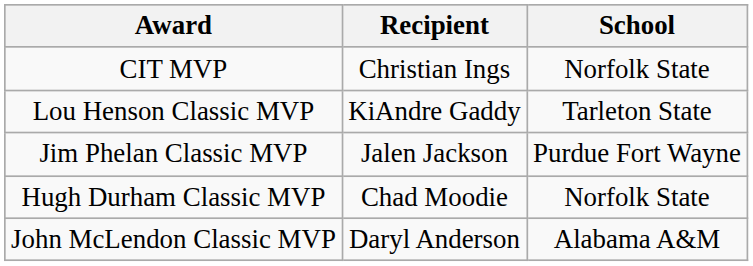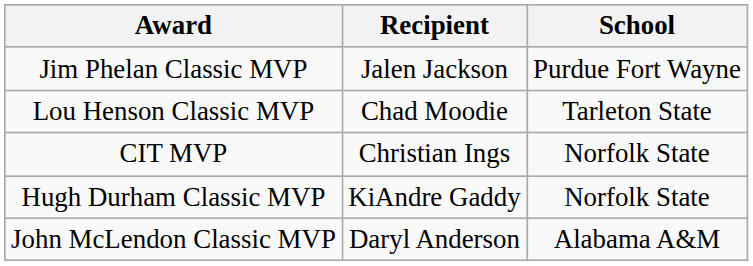rows swapped: CIT MVP <-> Jim Phelan Classic MVP
Lou Henson Classic MVP | Recipient: KiAndre Gaddy -> Chad Moodie
Hugh Durham Classic MVP | Recipient: Chad Moodie -> KiAndre Gaddy
